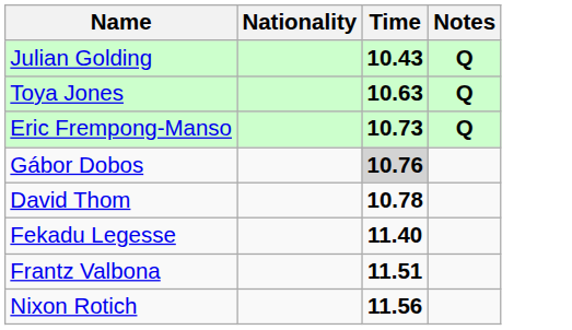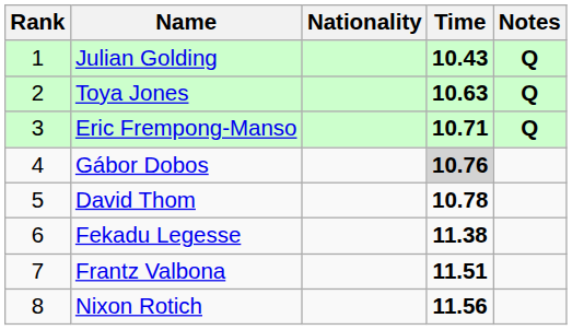+ column: Rank | 1 | 2 | 3 | 4 | 5 | 6 | 7 | 8
Eric Frempong-Manso | Time: 10.73 -> 10.71
Fekadu Legesse | Time: 11.40 -> 11.38
